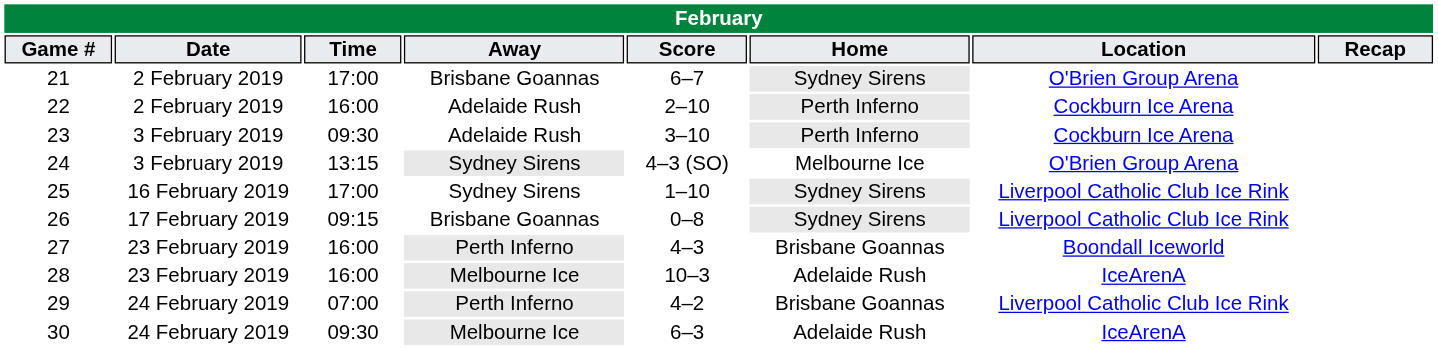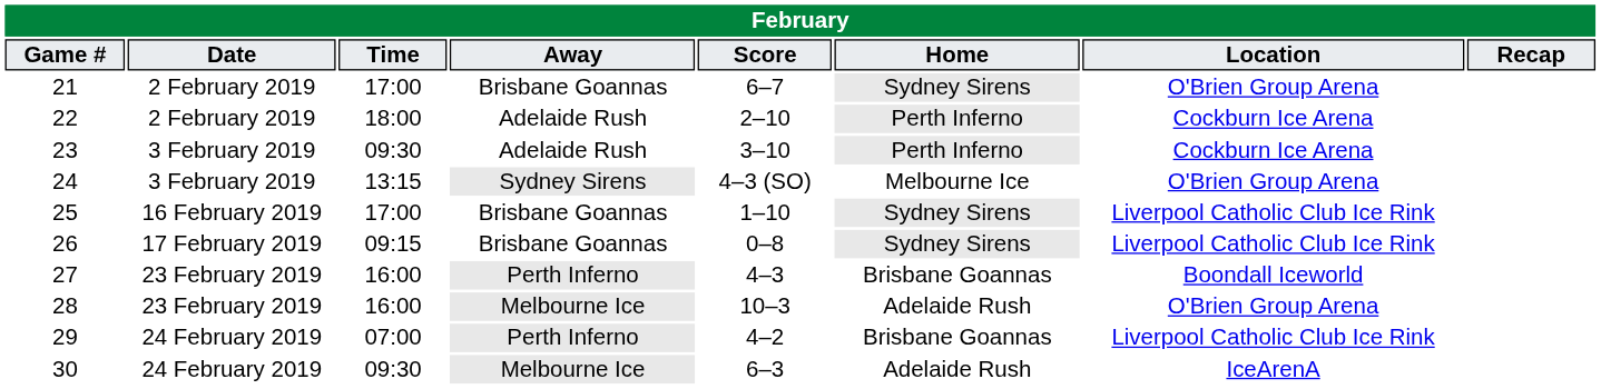22 | Time: 16:00 -> 18:00
25 | Away: Sydney Sirens -> Brisbane Goannas
28 | Location: IceArenA -> O'Brien Group Arena
